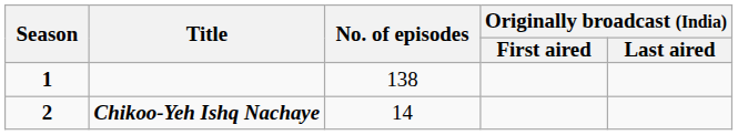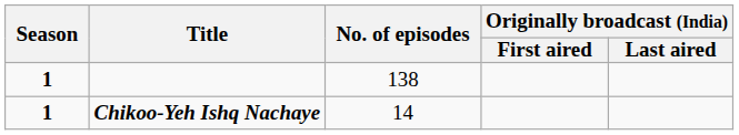Chikoo-Yeh Ishq Nachaye | Season: 2 -> 1
